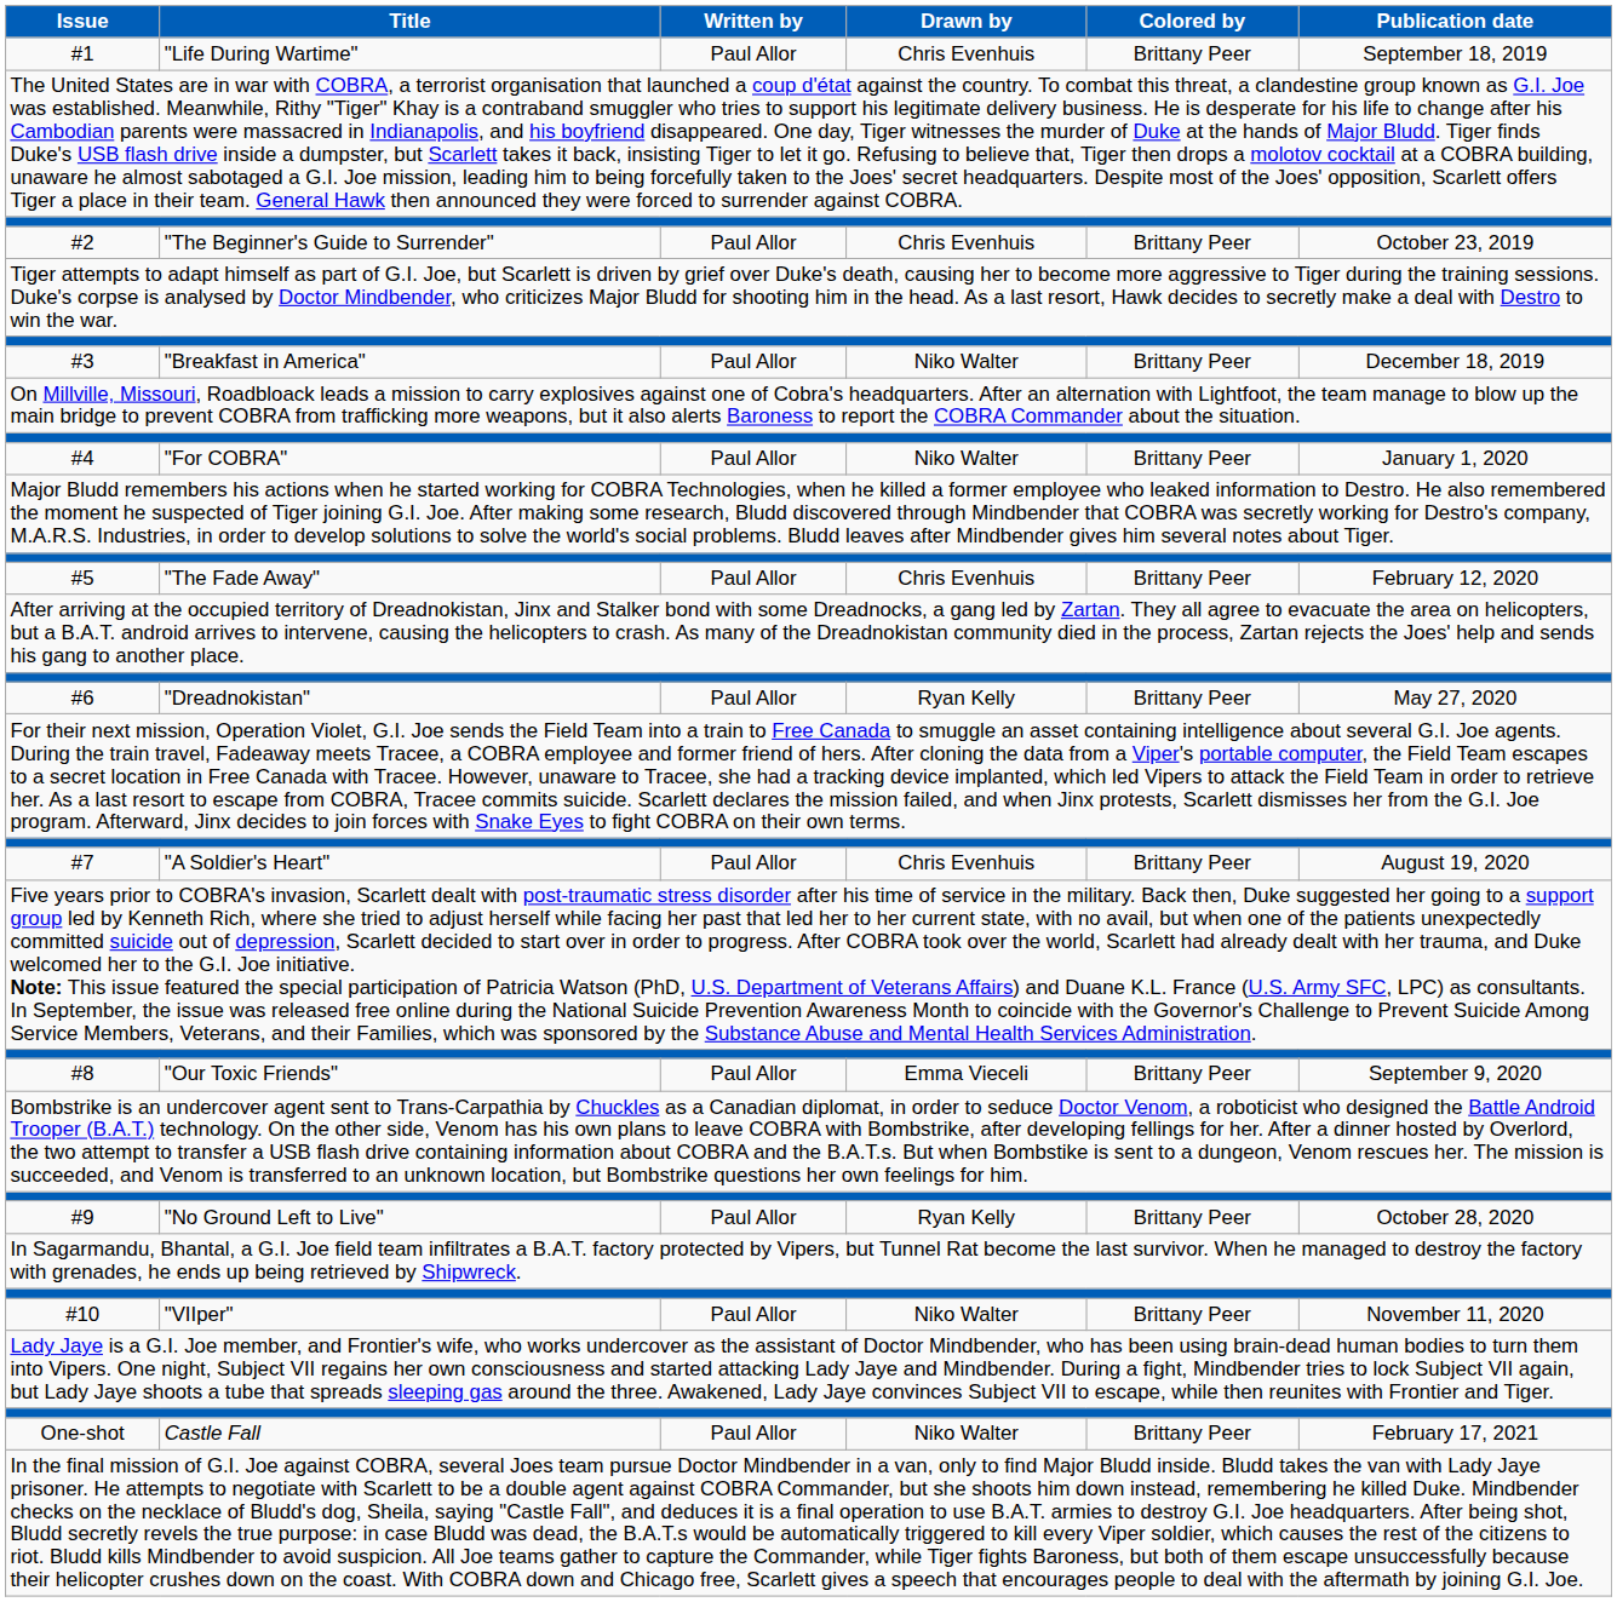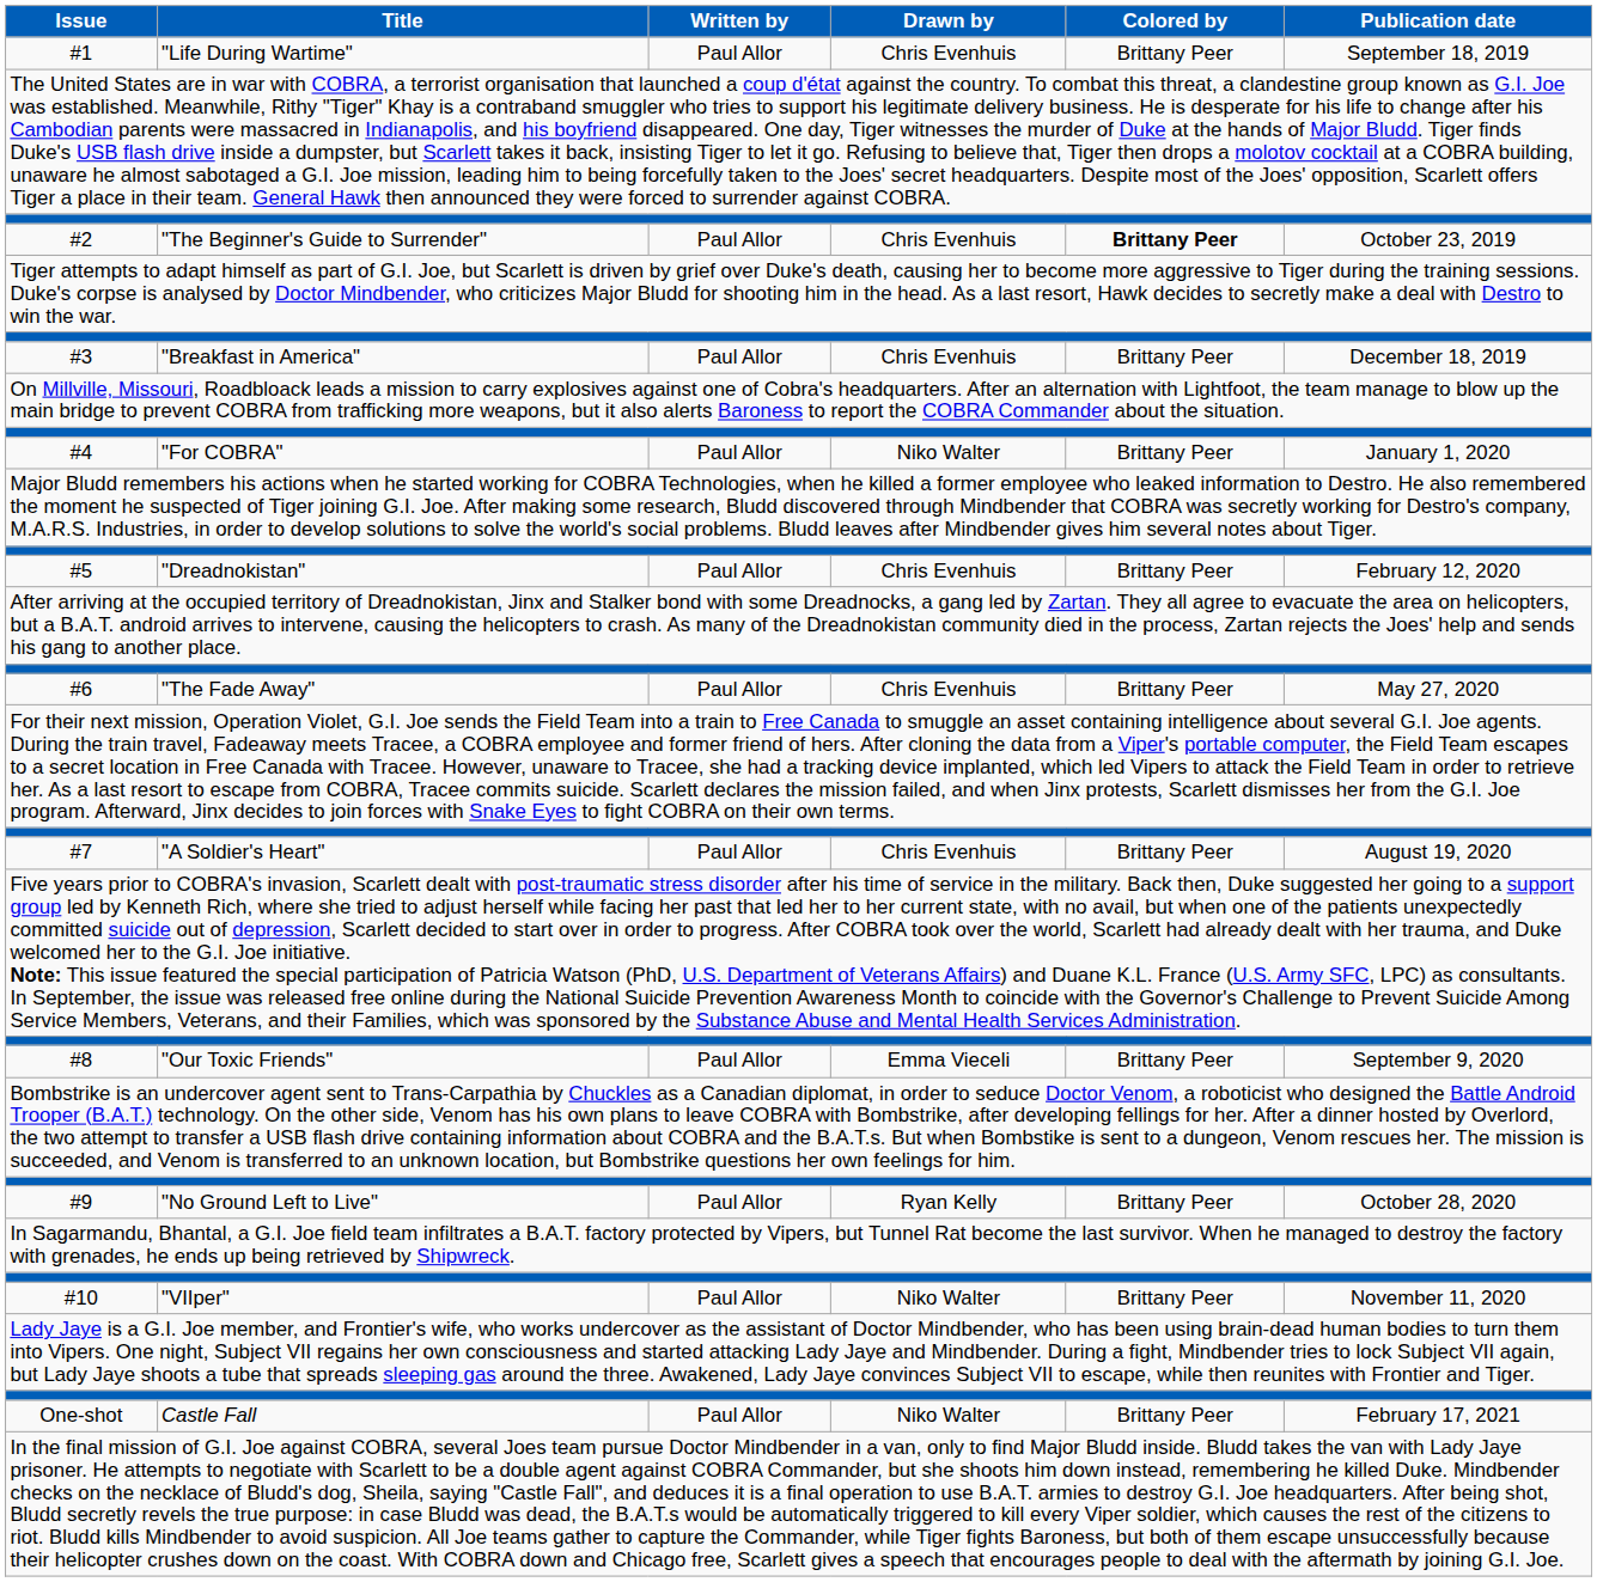#2 | Colored by: normal -> bold
#3 | Drawn by: Niko Walter -> Chris Evenhuis
#5 | Title: "The Fade Away" -> "Dreadnokistan"
#6 | Title: "Dreadnokistan" -> "The Fade Away"
#6 | Drawn by: Ryan Kelly -> Chris Evenhuis
